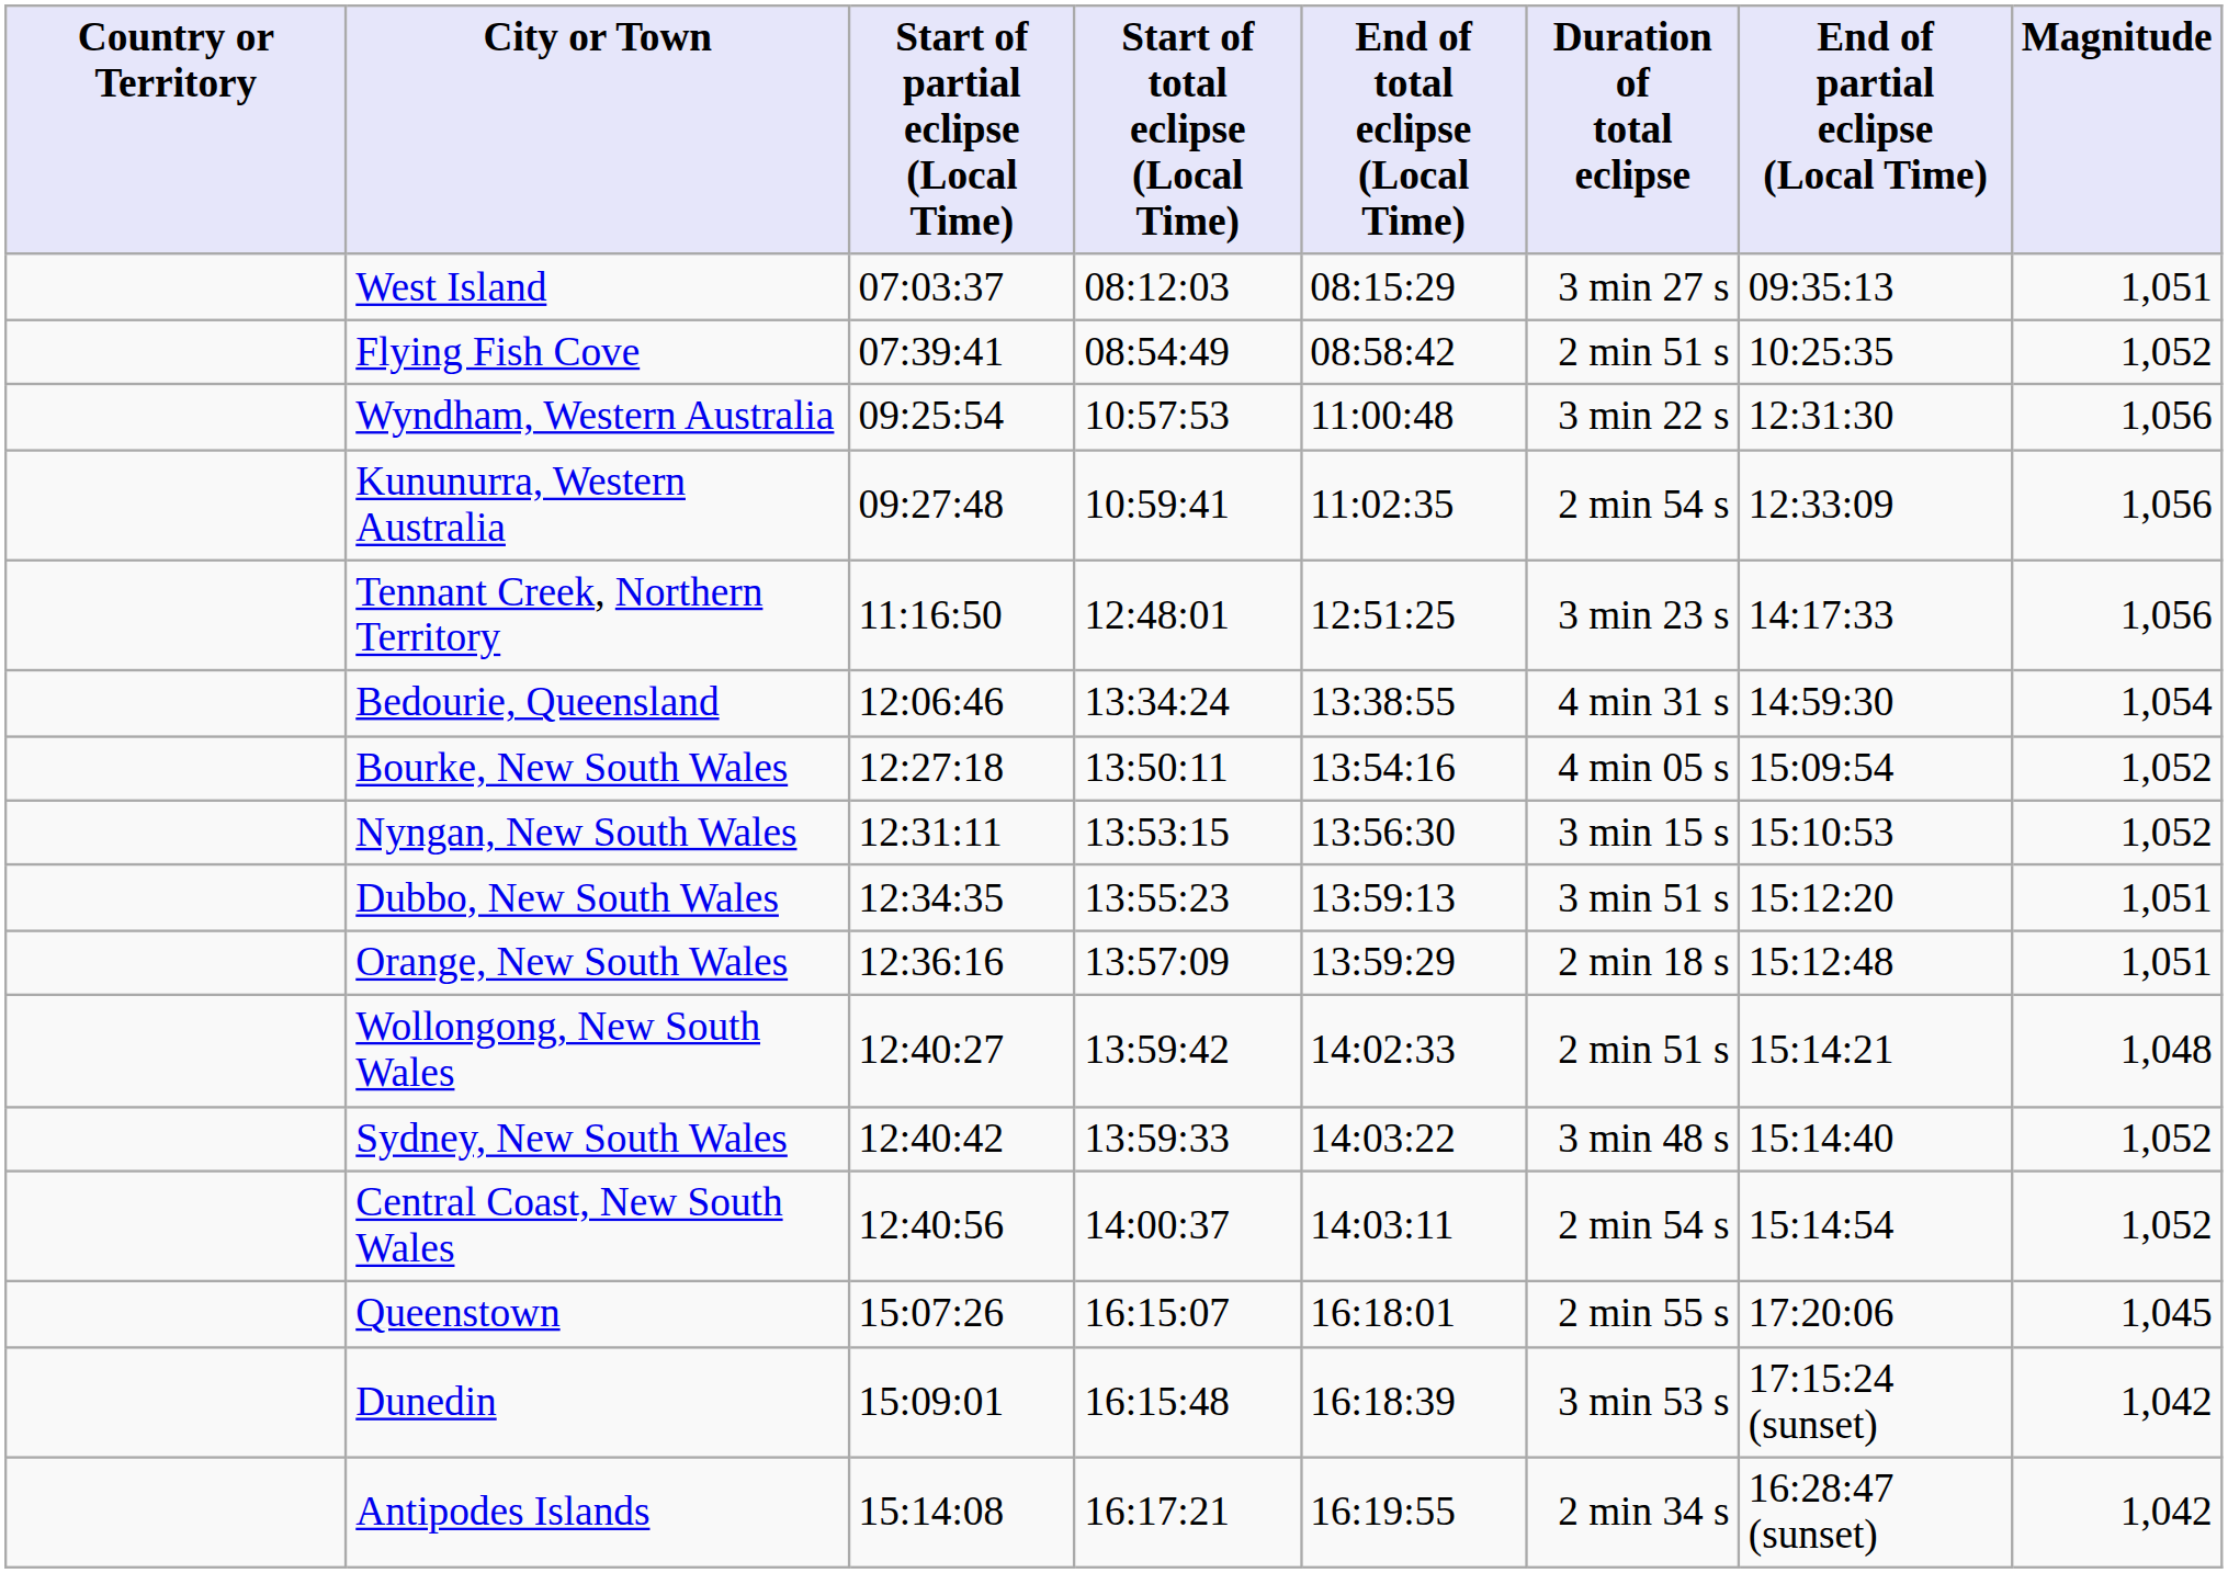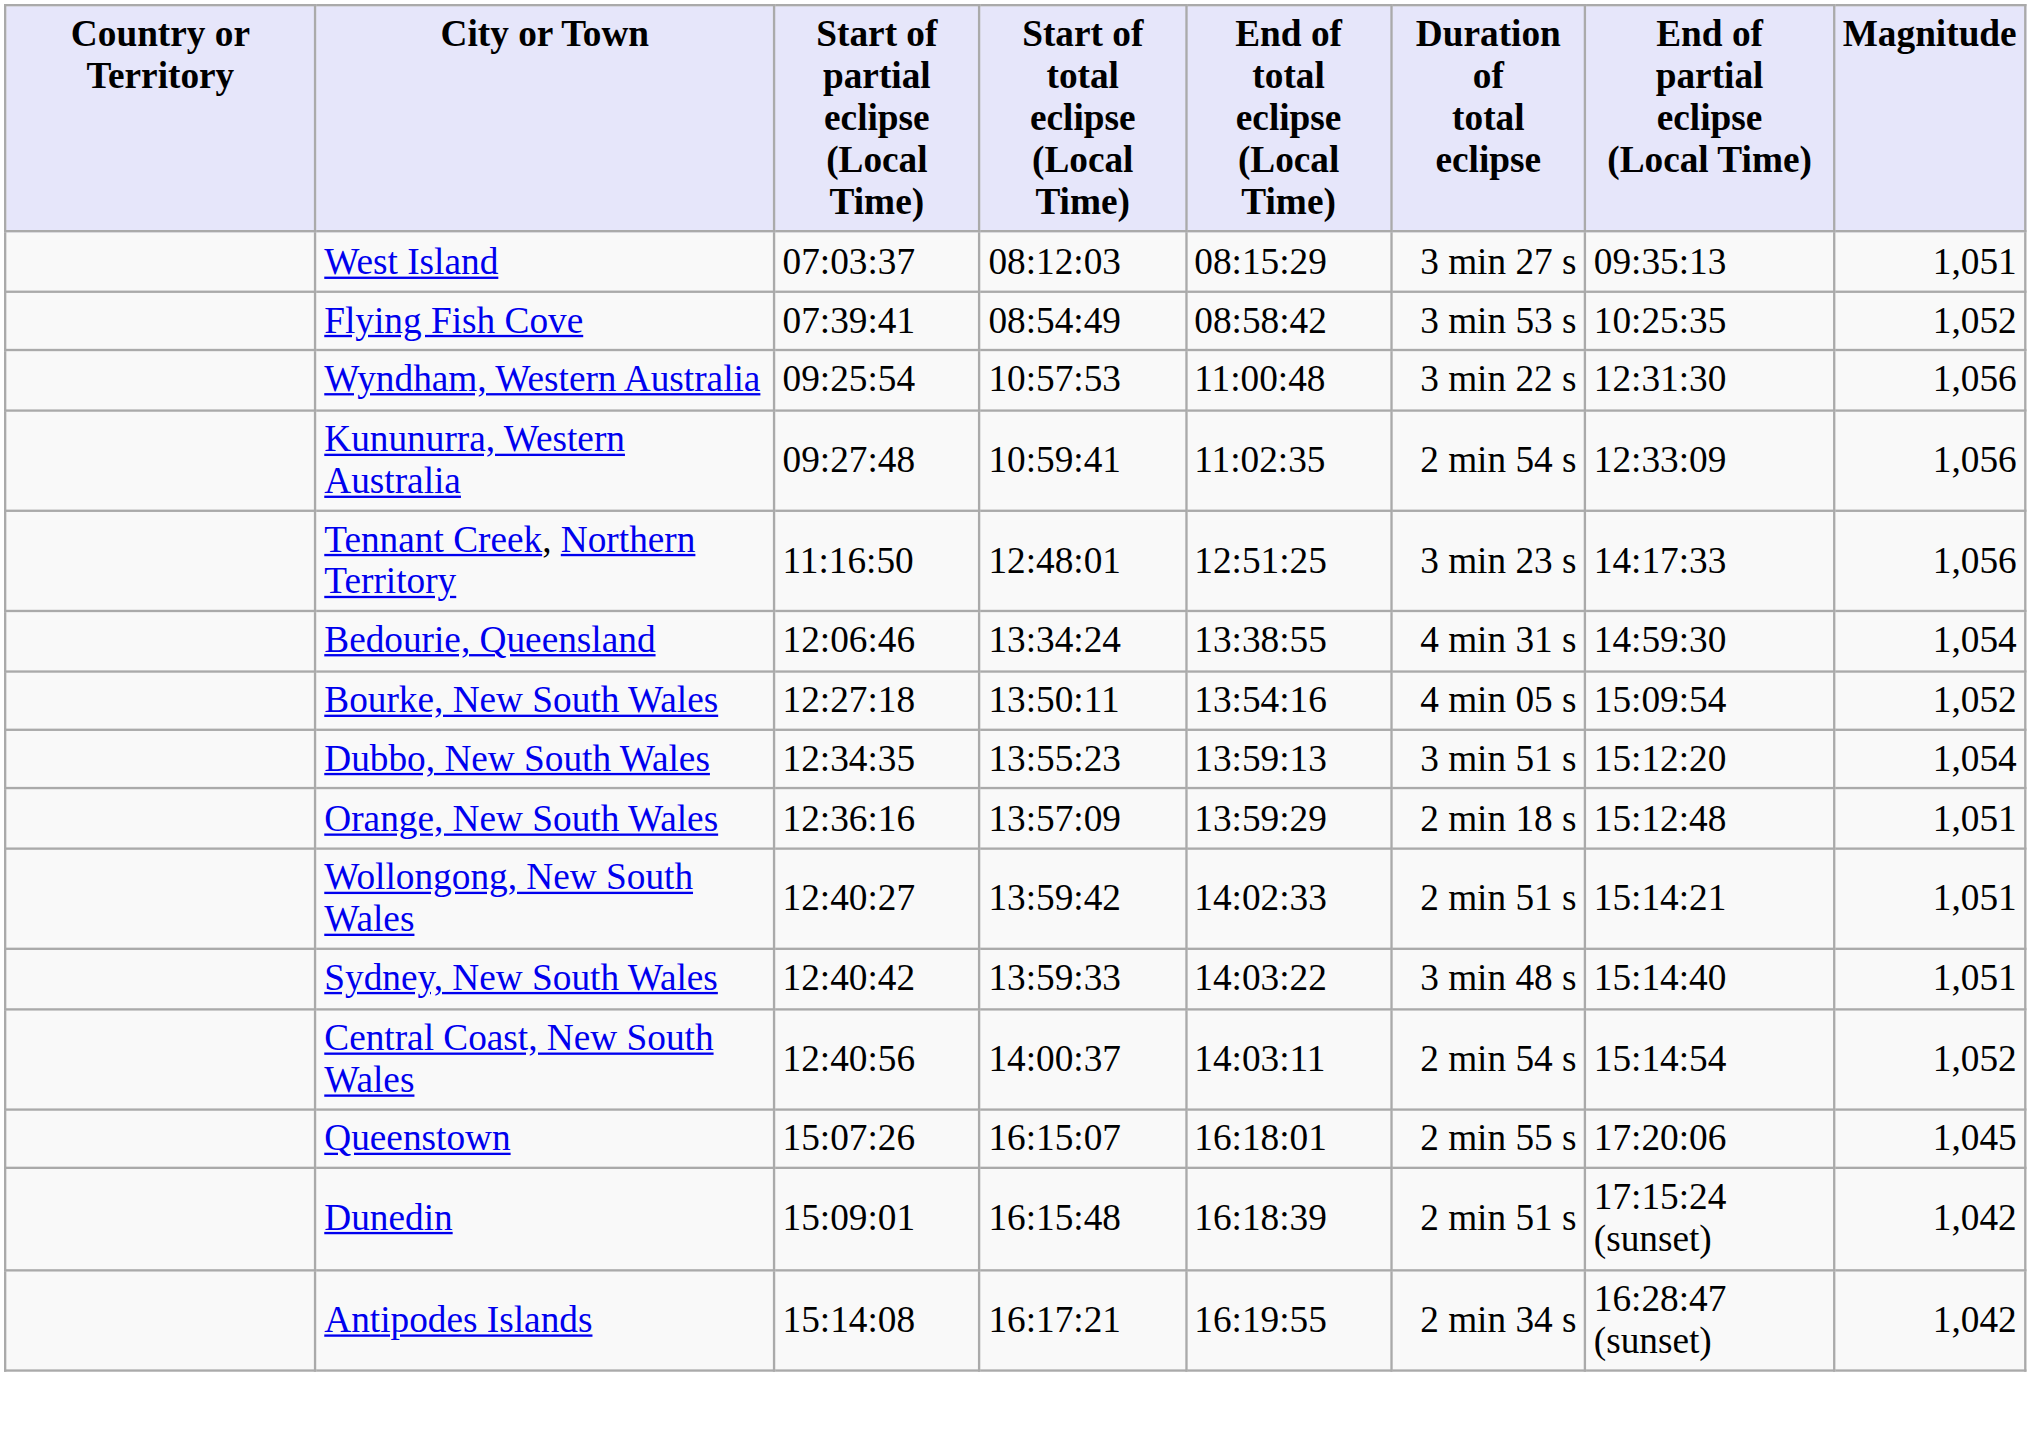Flying Fish Cove | Duration of total eclipse: 2 min 51 s -> 3 min 53 s
- row: Nyngan, New South Wales | 12:31:11 | 13:53:15 | 13:56:30 | 3 min 15 s | 15:10:53 | 1,052
Dubbo, New South Wales | Magnitude: 1,051 -> 1,054
Wollongong, New South Wales | Magnitude: 1,048 -> 1,051
Sydney, New South Wales | Magnitude: 1,052 -> 1,051
Dunedin | Duration of total eclipse: 3 min 53 s -> 2 min 51 s
